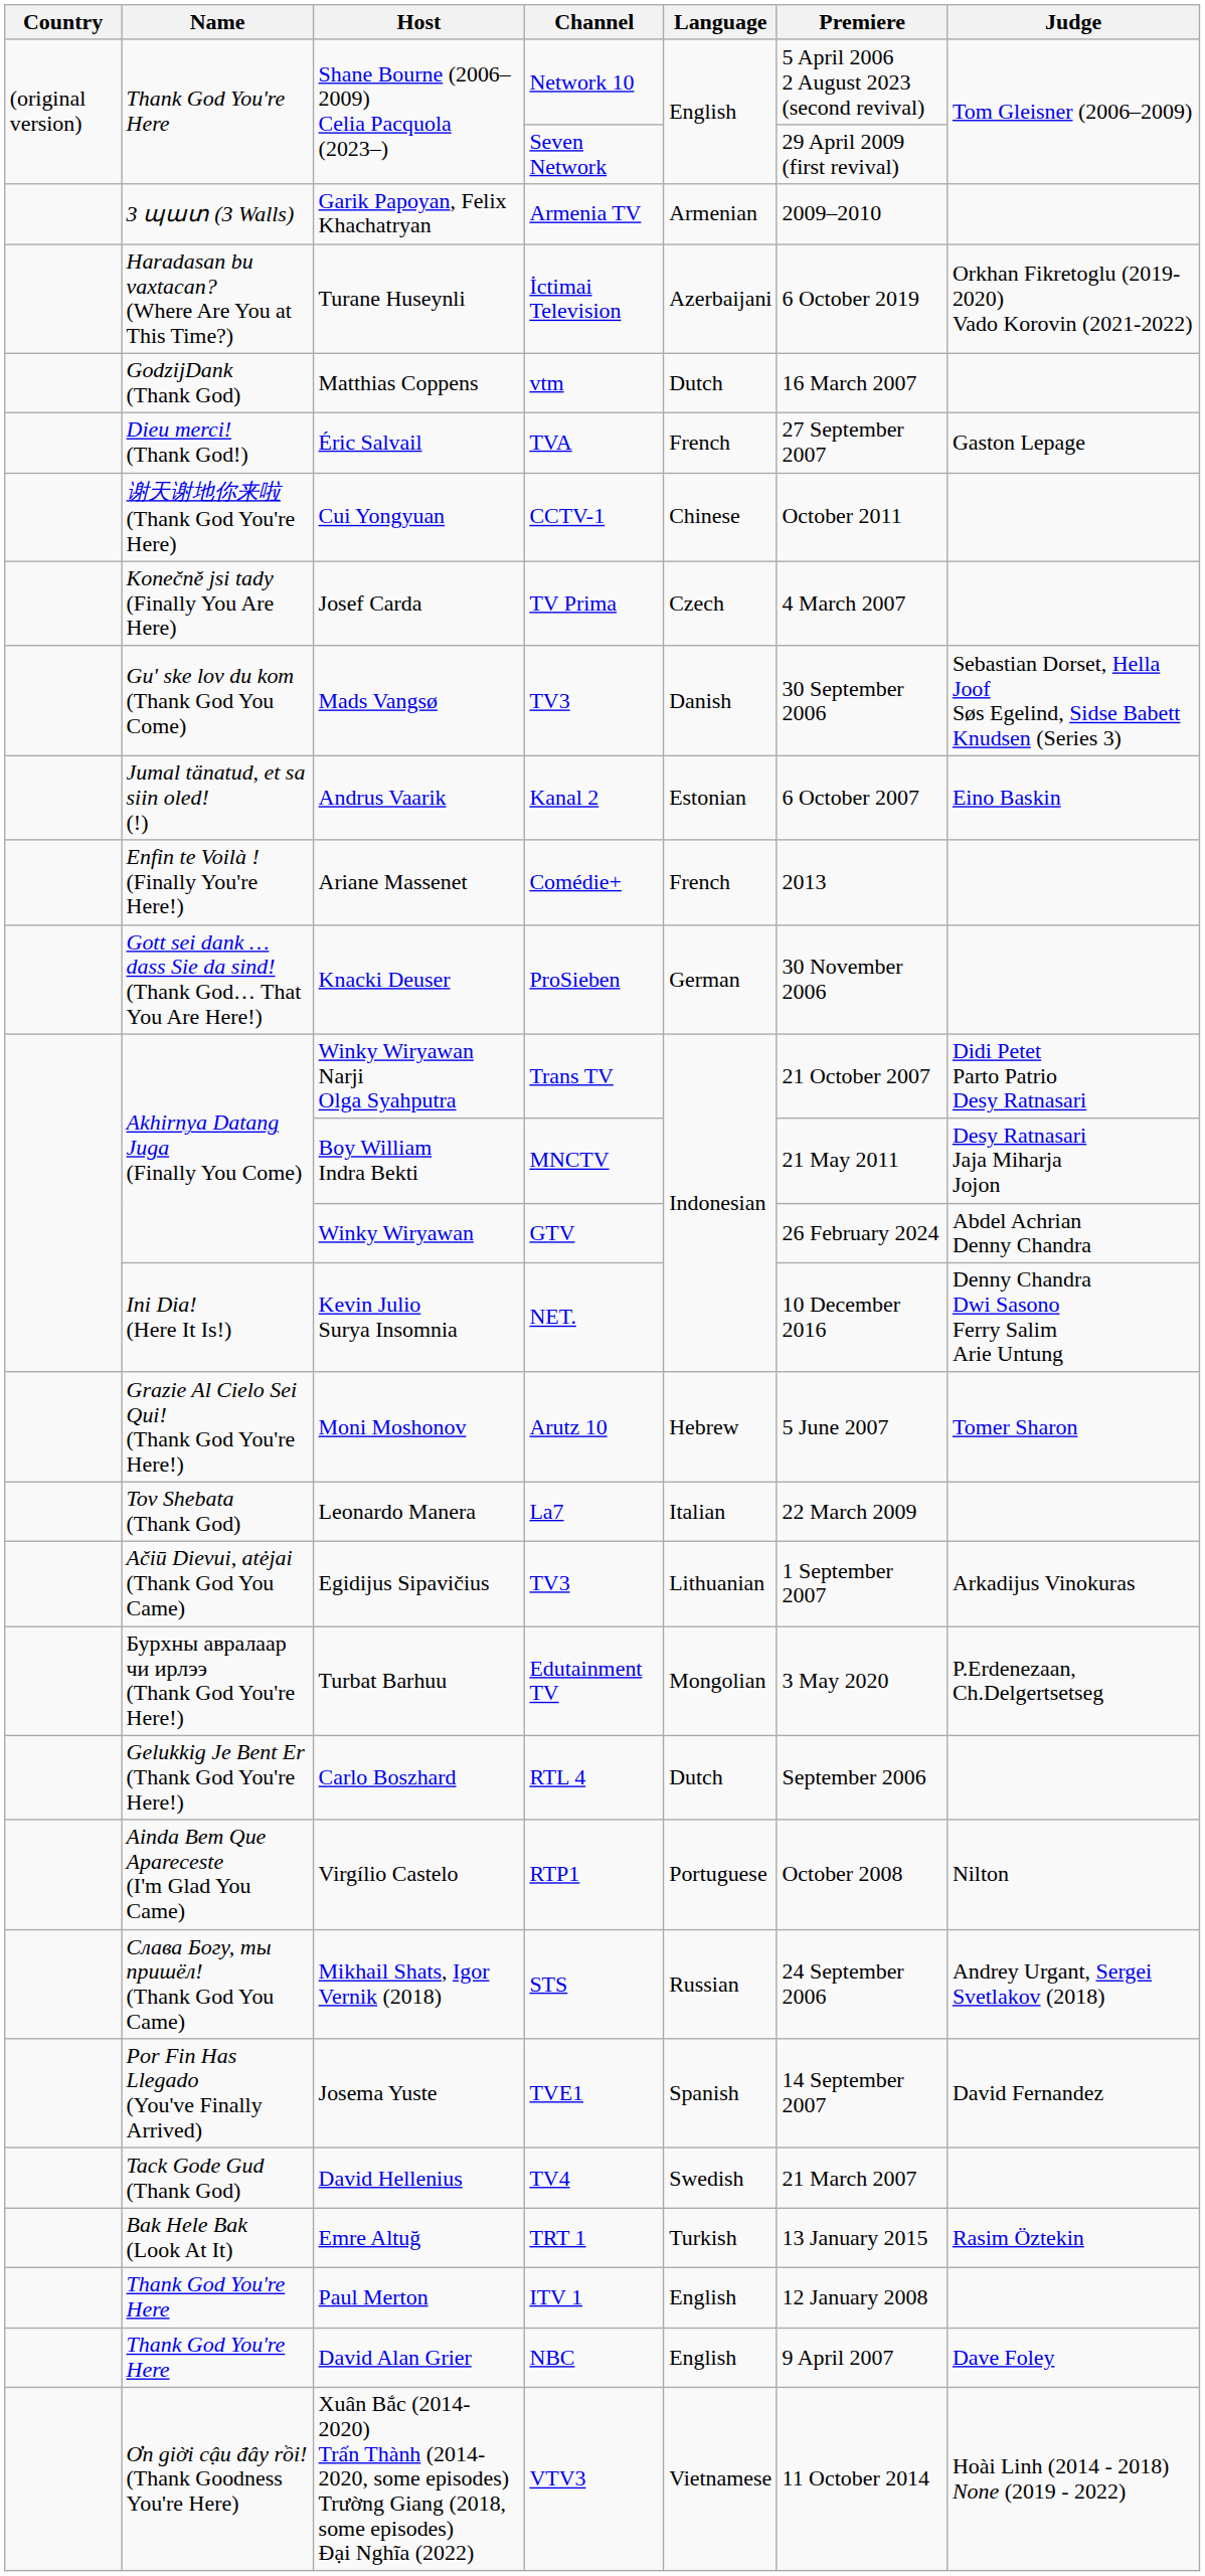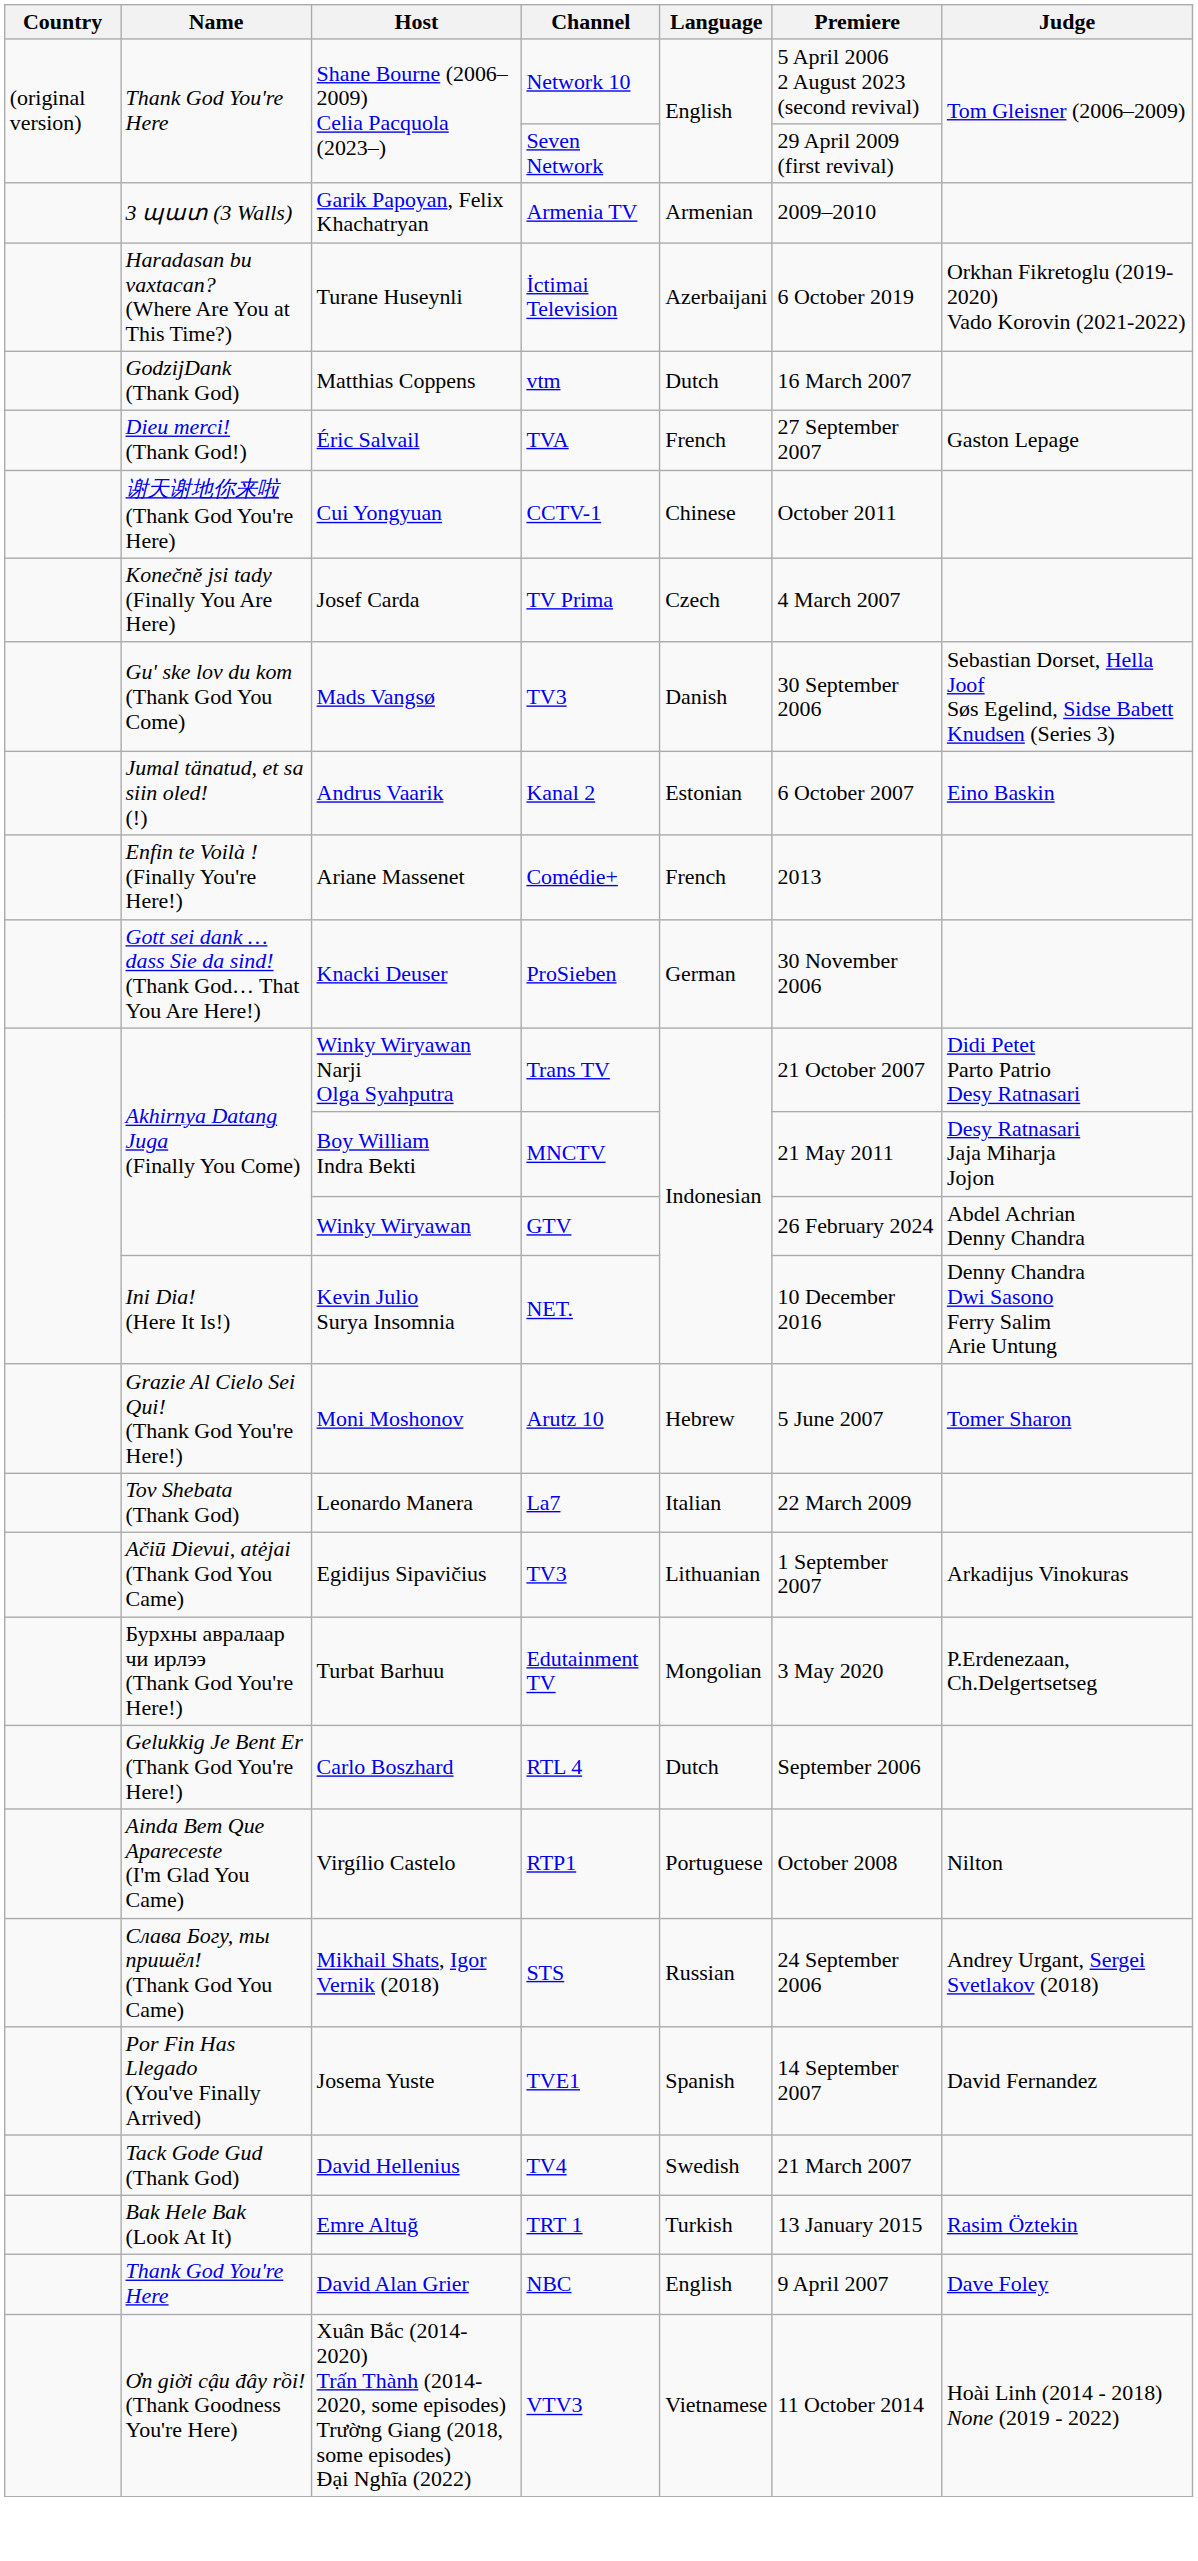- row: Thank God You're Here | Paul Merton | ITV 1 | English | 12 January 2008
